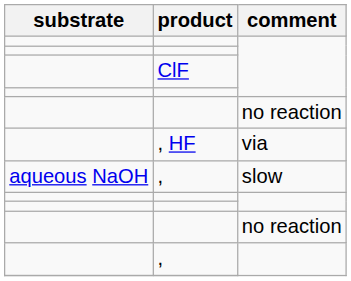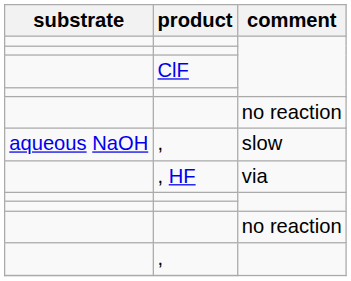rows swapped: , / slow <-> , HF
